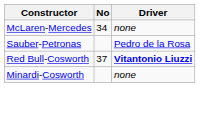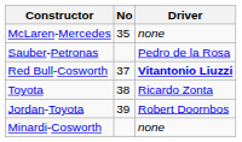McLaren-Mercedes | No: 34 -> 35
+ row: Toyota | 38 | Ricardo Zonta
+ row: Jordan-Toyota | 39 | Robert Doornbos
